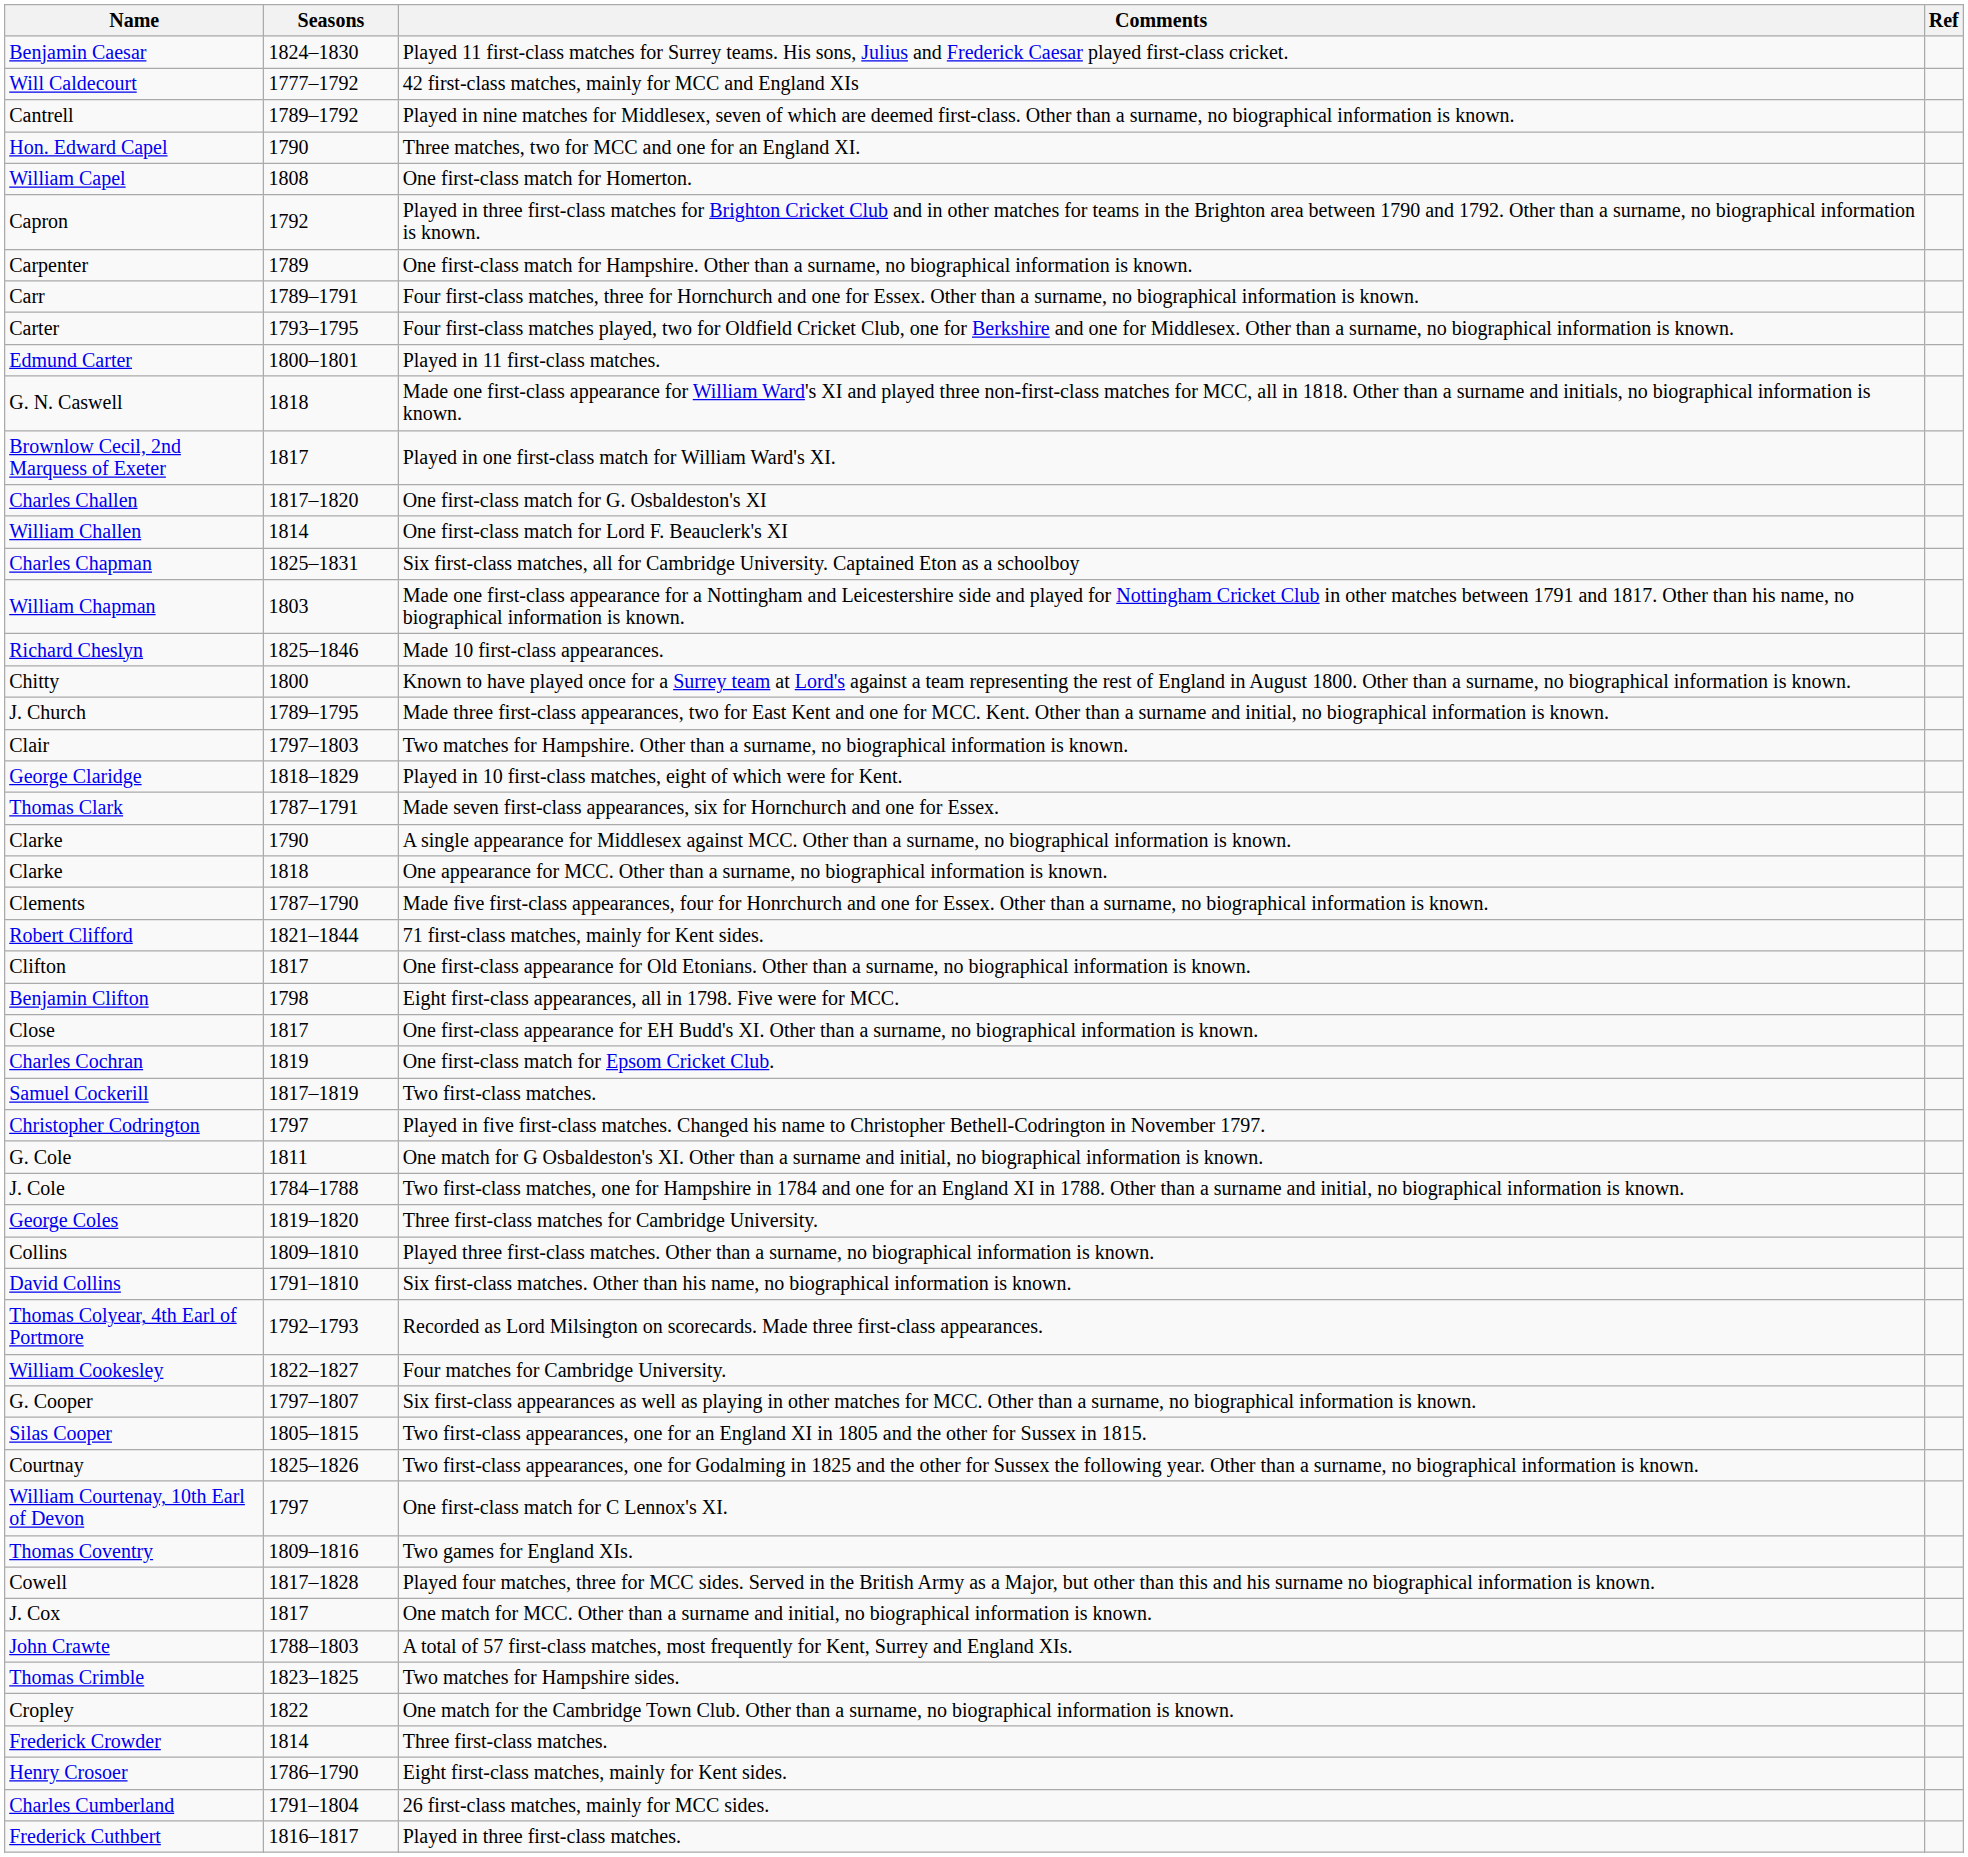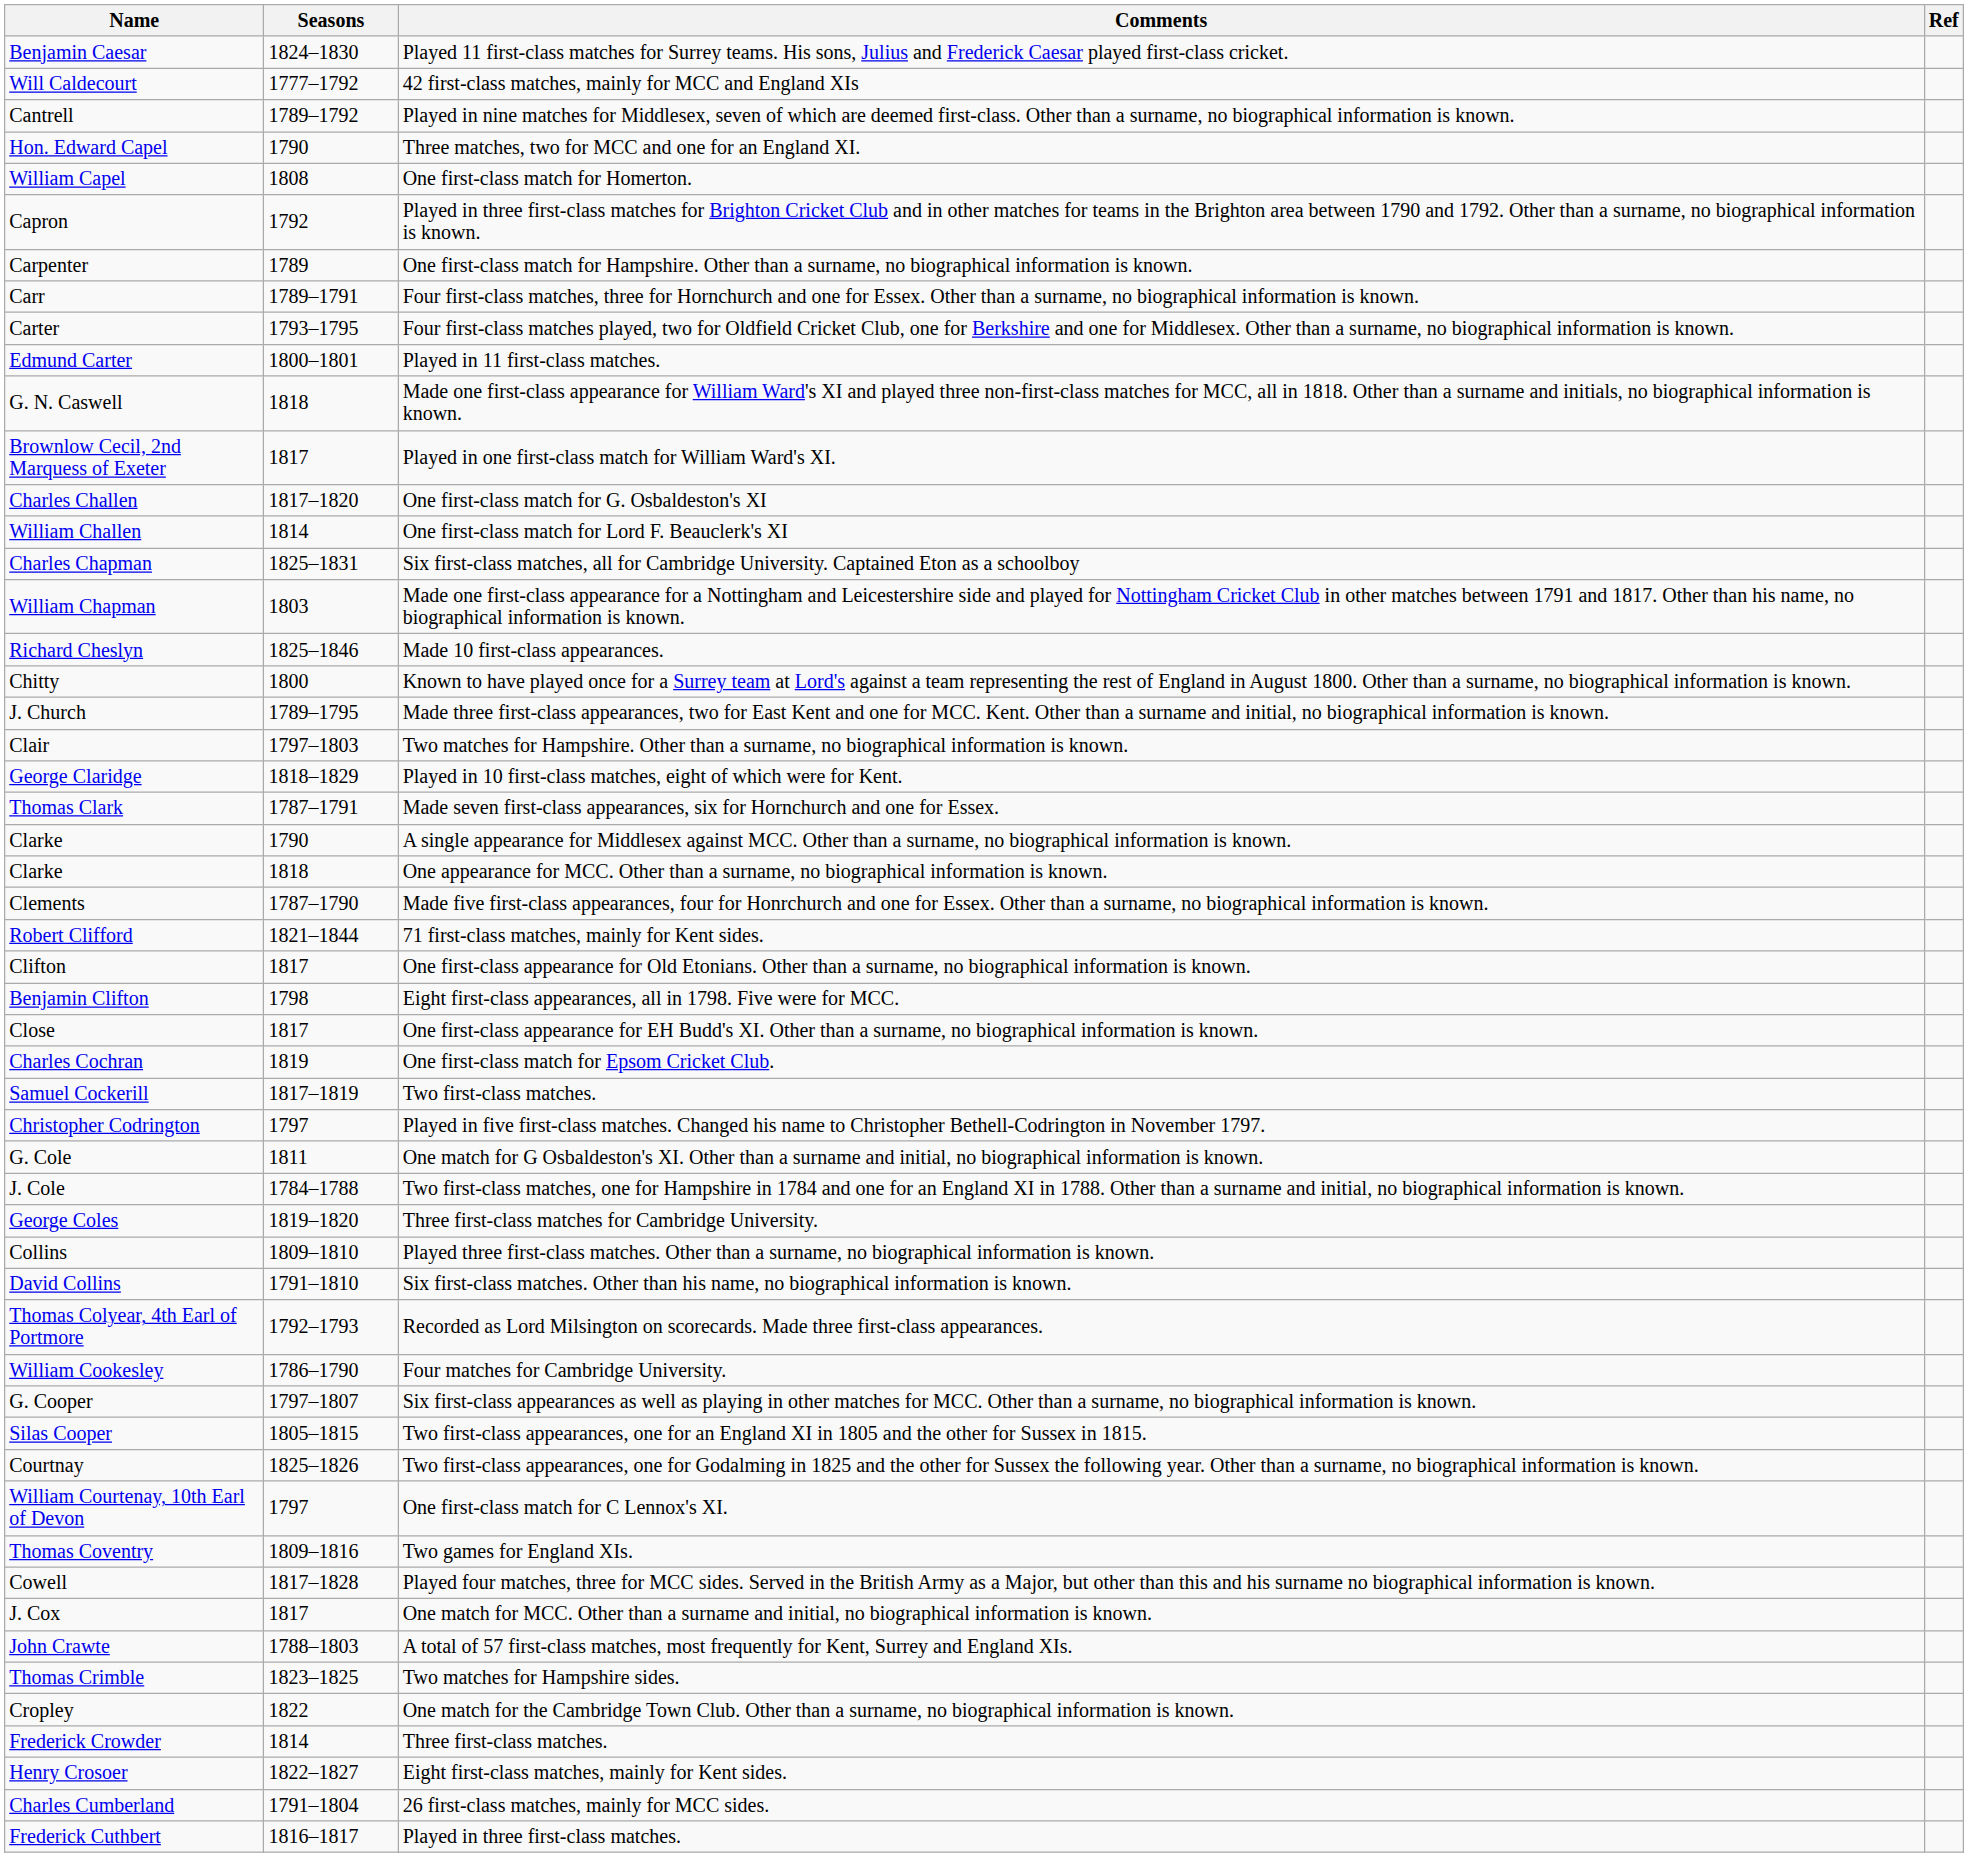Four matches for Cambridge University. | Seasons: 1822–1827 -> 1786–1790
Eight first-class matches, mainly for Kent sides. | Seasons: 1786–1790 -> 1822–1827
